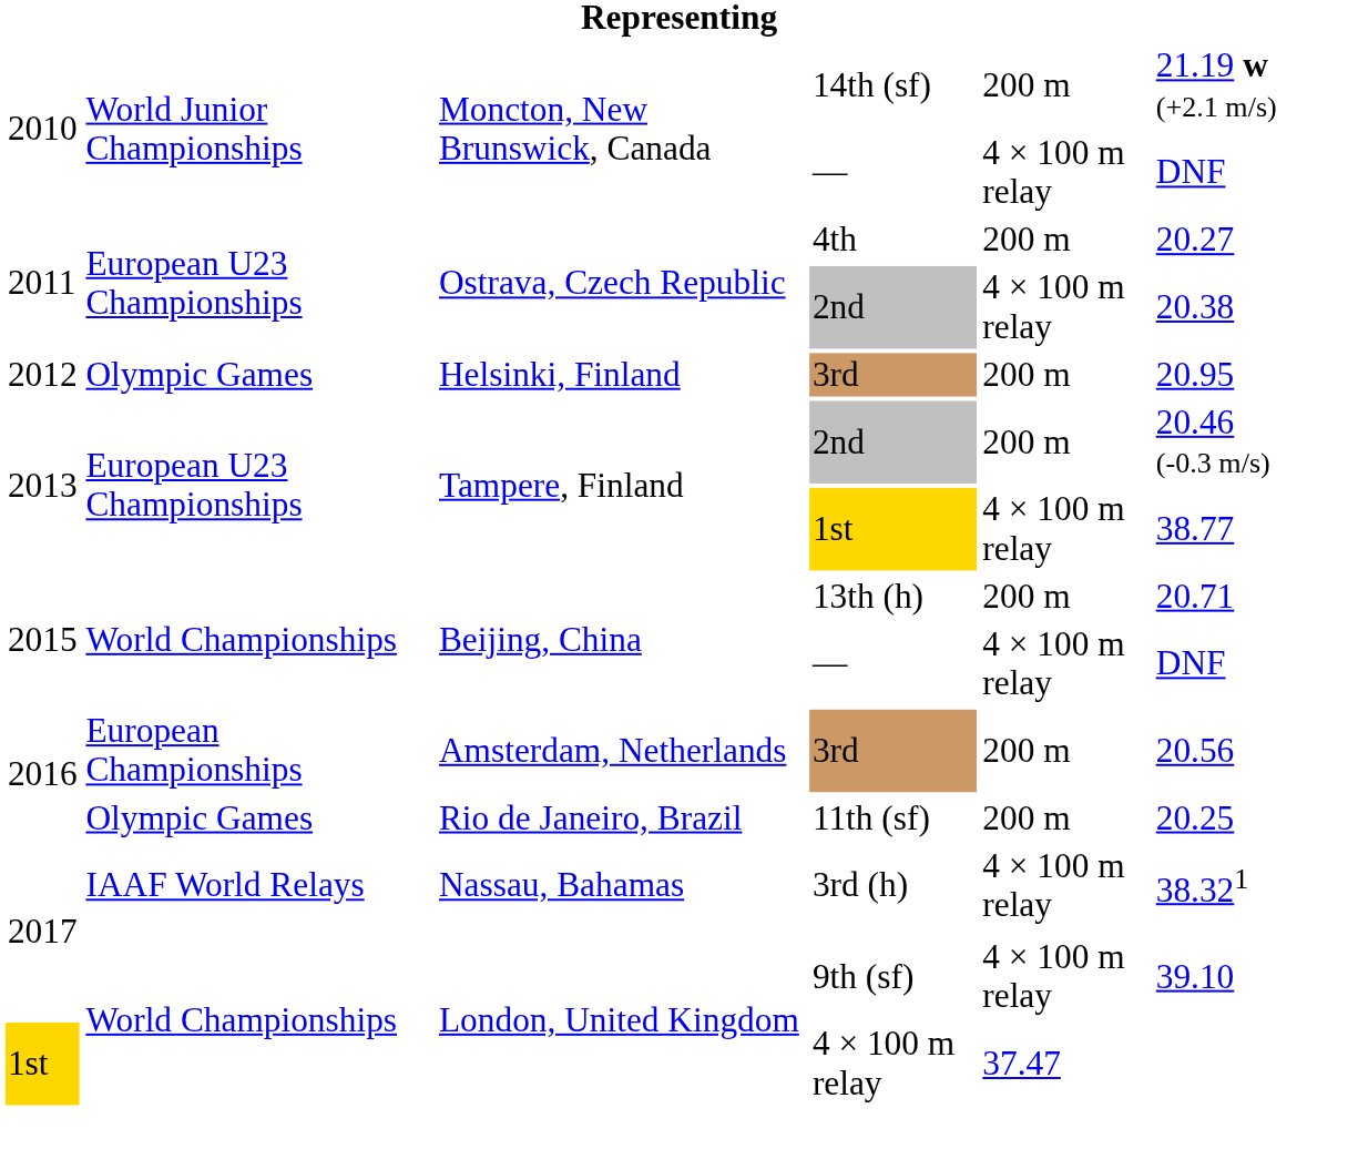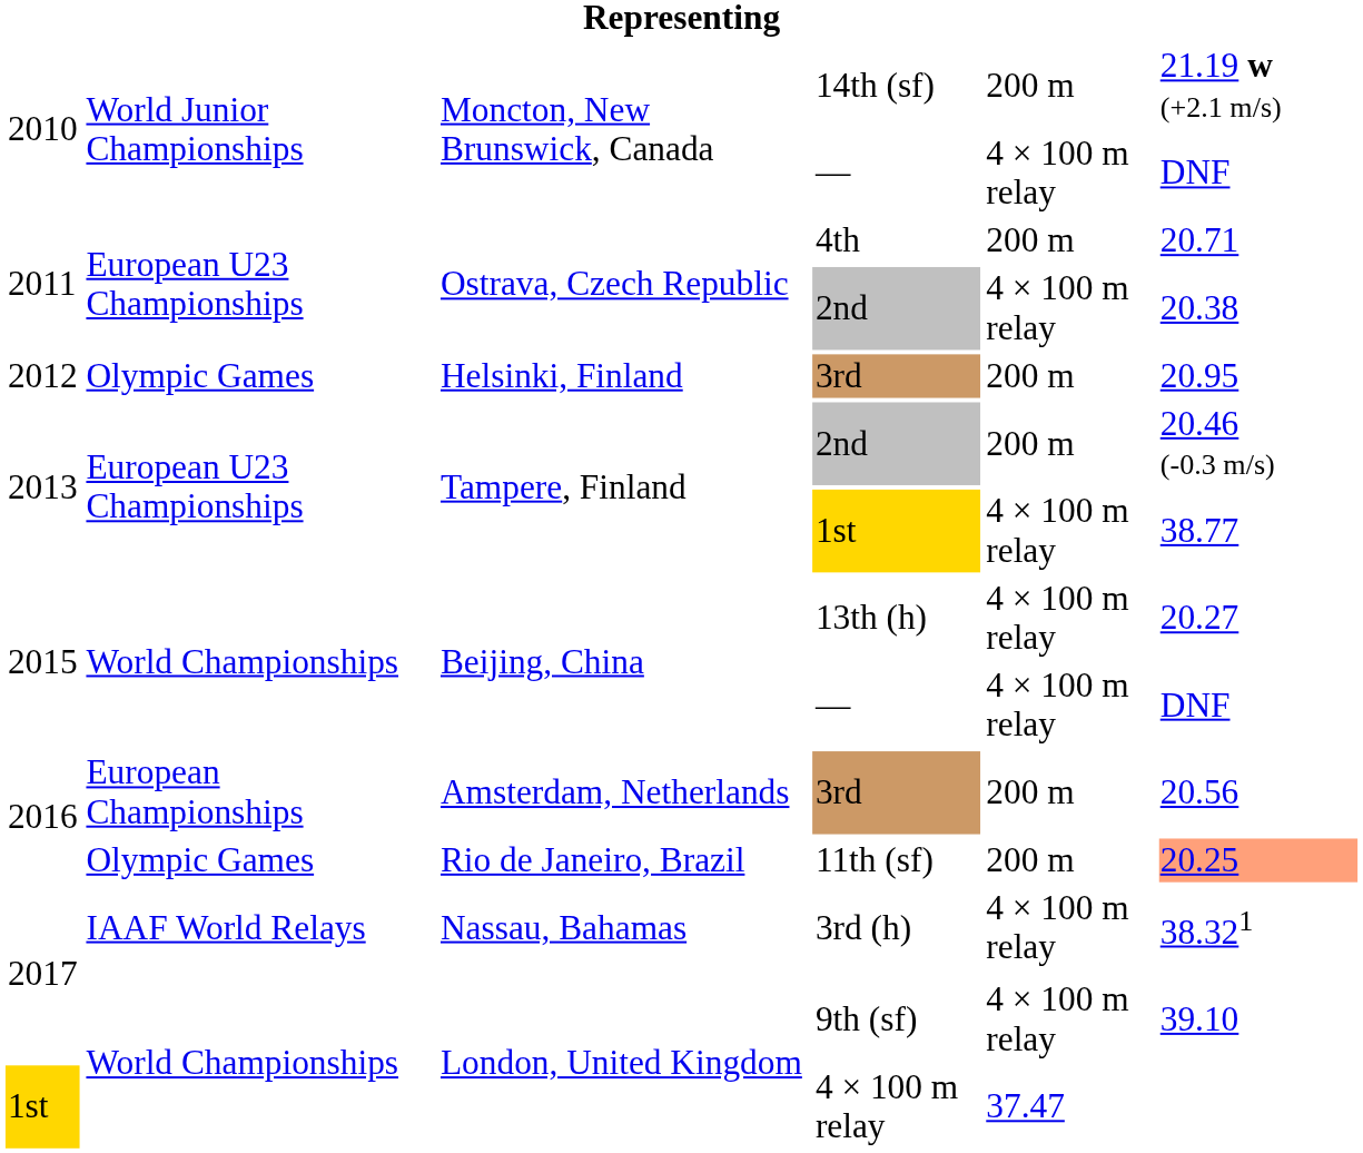4th | column 6: 20.27 -> 20.71
13th (h) | column 5: 200 m -> 4 × 100 m relay
13th (h) | column 6: 20.71 -> 20.27
11th (sf) | column 6: no background -> lightsalmon background
